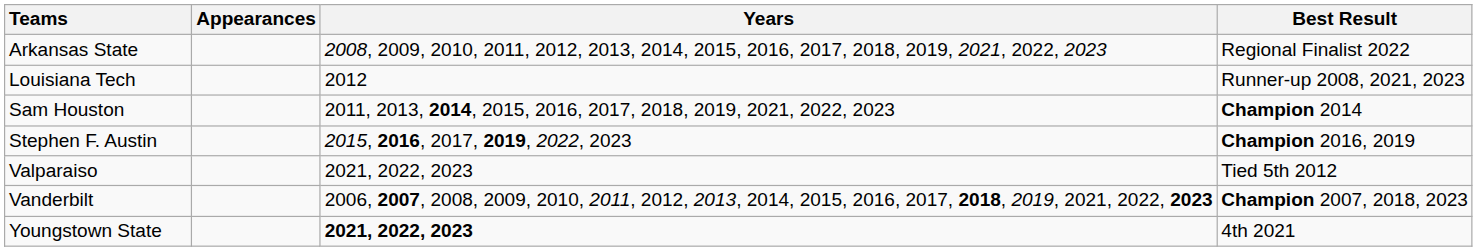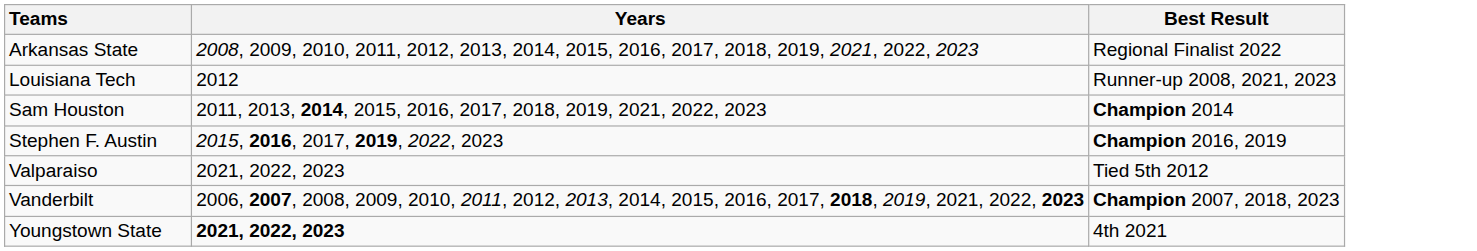- column: Appearances
